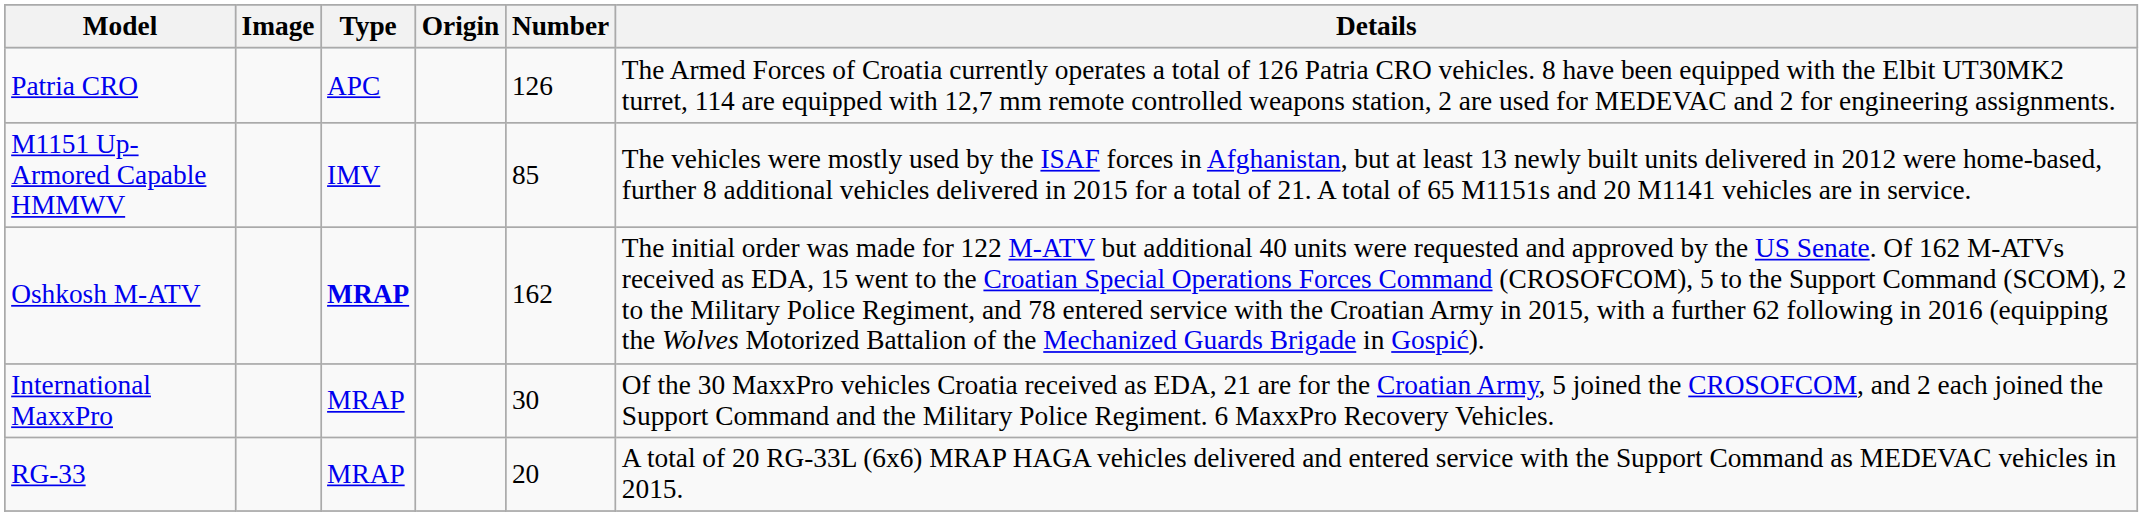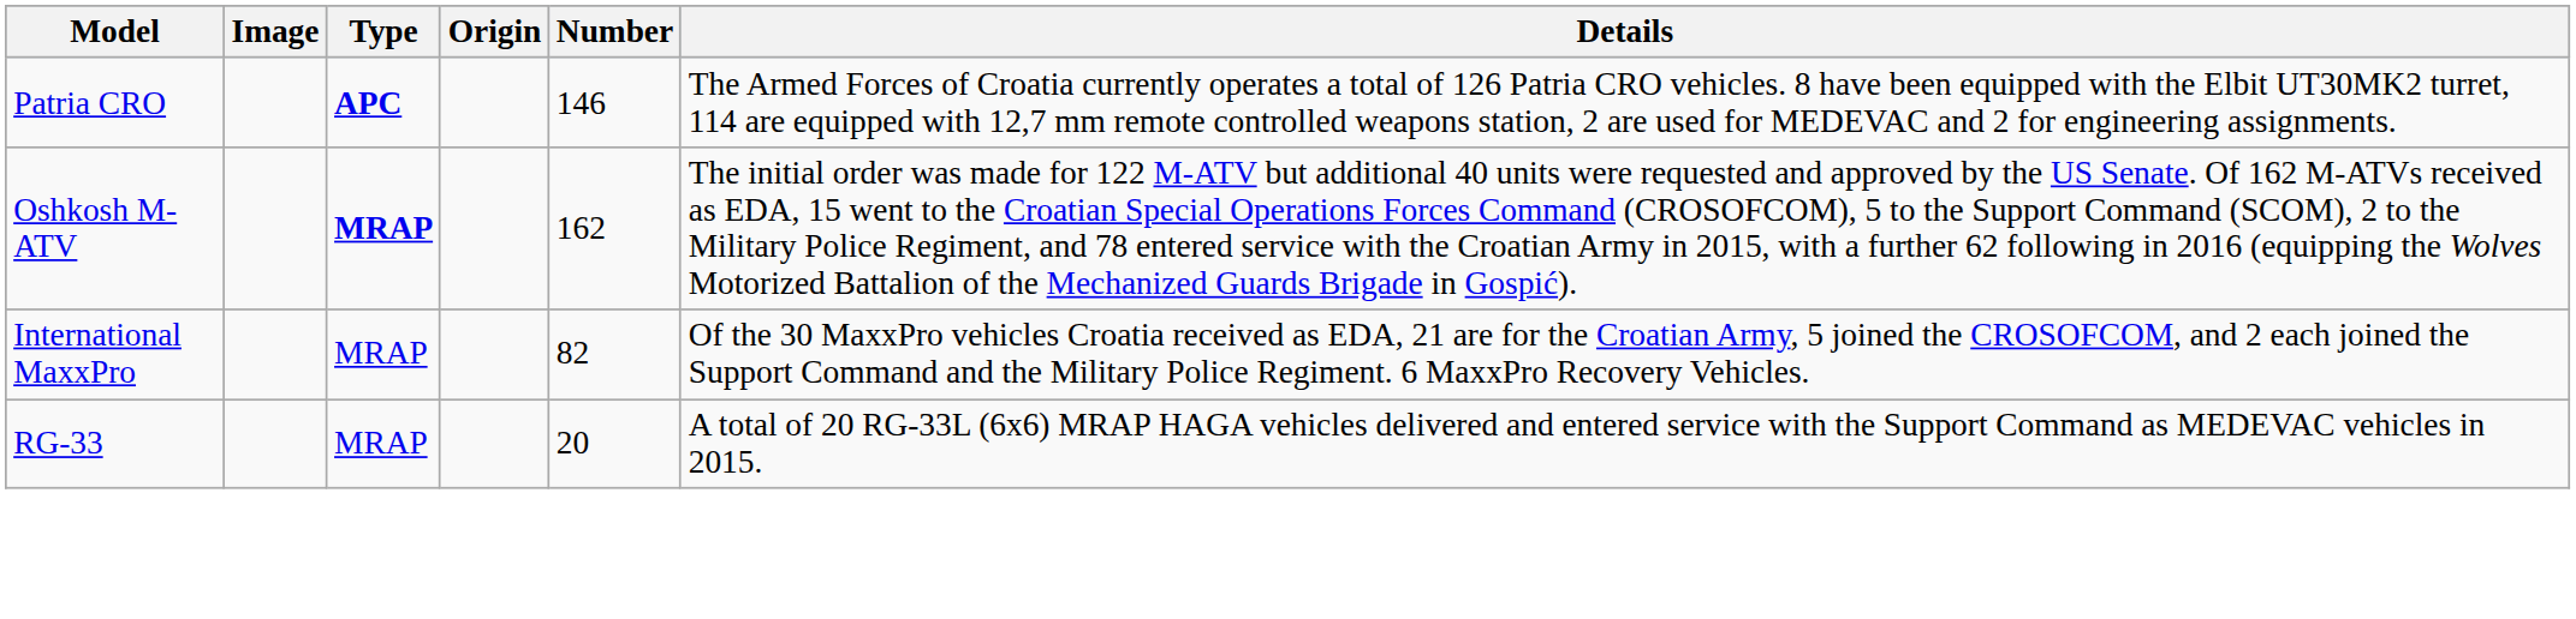Patria CRO | Type: normal -> bold
Patria CRO | Number: 126 -> 146
- row: M1151 Up-Armored Capable HMMWV | IMV | 85 | The vehicles were mostly used by the ISAF forces in Afghanistan, but at least 13 newly built units delivered in 2012 were home-based, further 8 additional vehicles delivered in 2015 for a total of 21. A total of 65 M1151s and 20 M1141 vehicles are in service.
International MaxxPro | Number: 30 -> 82
